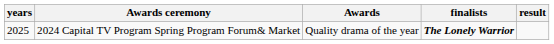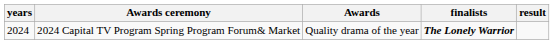2024 Capital TV Program Spring Program Forum& Market | years: 2025 -> 2024
